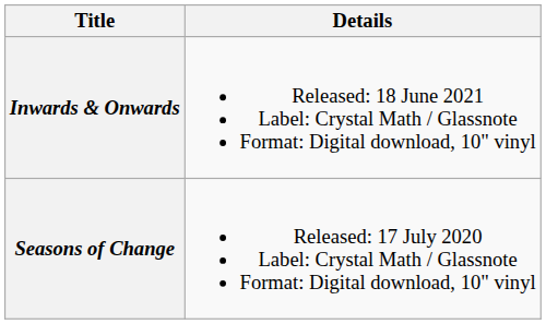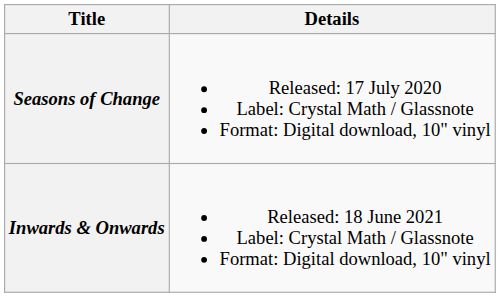rows swapped: Seasons of Change <-> Inwards & Onwards
